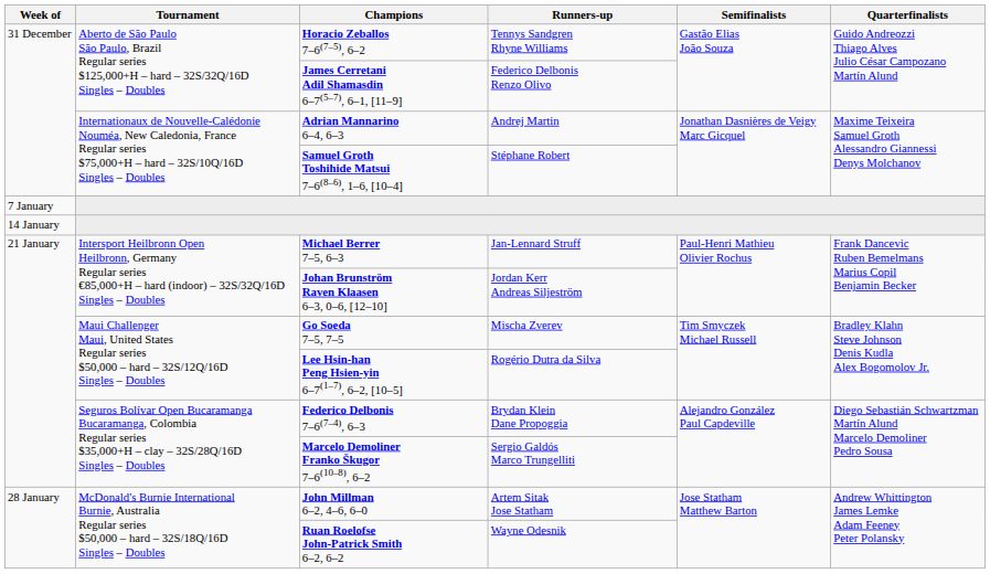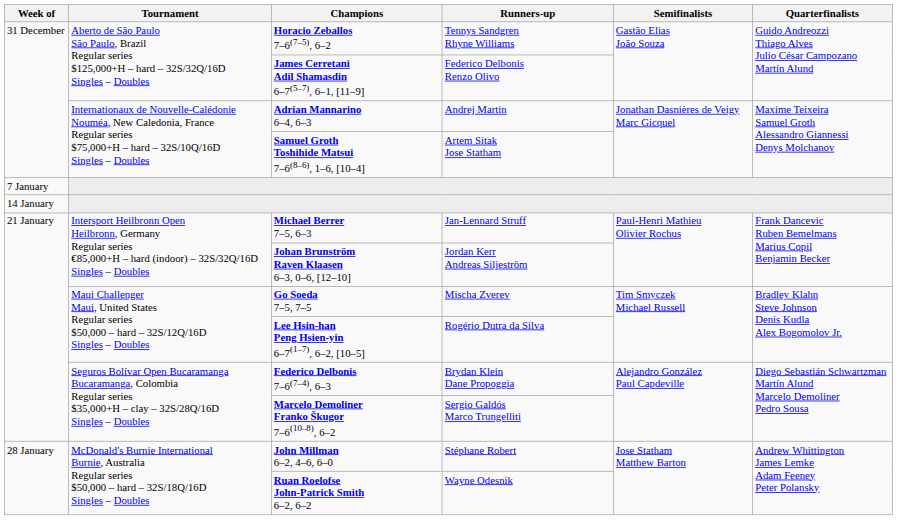Samuel Groth Toshihide Matsui 7–6(8–6), 1–6, [10–4] | Runners-up: Stéphane Robert -> Artem Sitak Jose Statham
John Millman 6–2, 4–6, 6–0 | Runners-up: Artem Sitak Jose Statham -> Stéphane Robert
